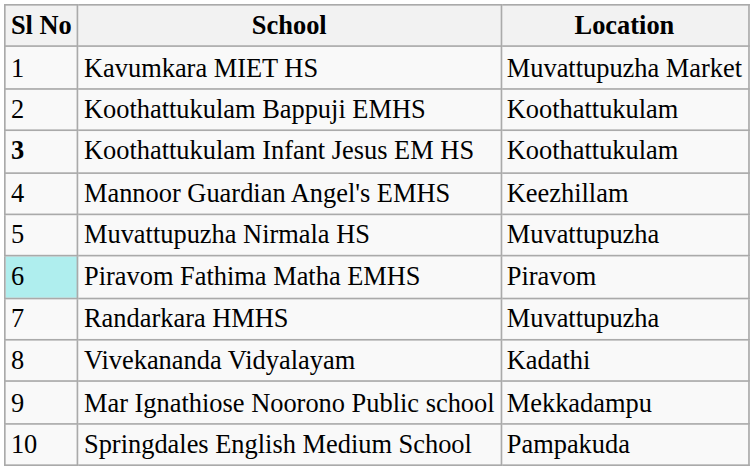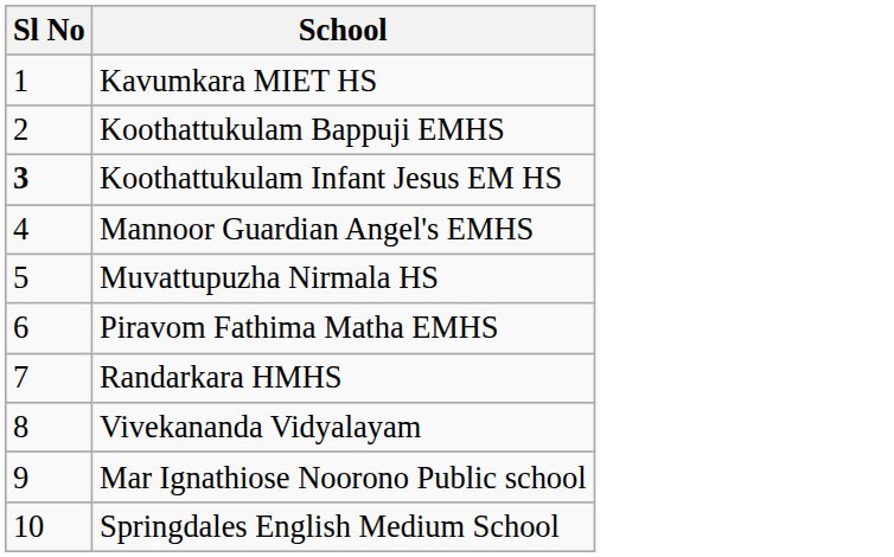- column: Location | Muvattupuzha Market | Koothattukulam | Koothattukulam | Keezhillam | Muvattupuzha | Piravom | Muvattupuzha | Kadathi | Mekkadampu | Pampakuda
Piravom Fathima Matha EMHS | Sl No: paleturquoise background -> no background
